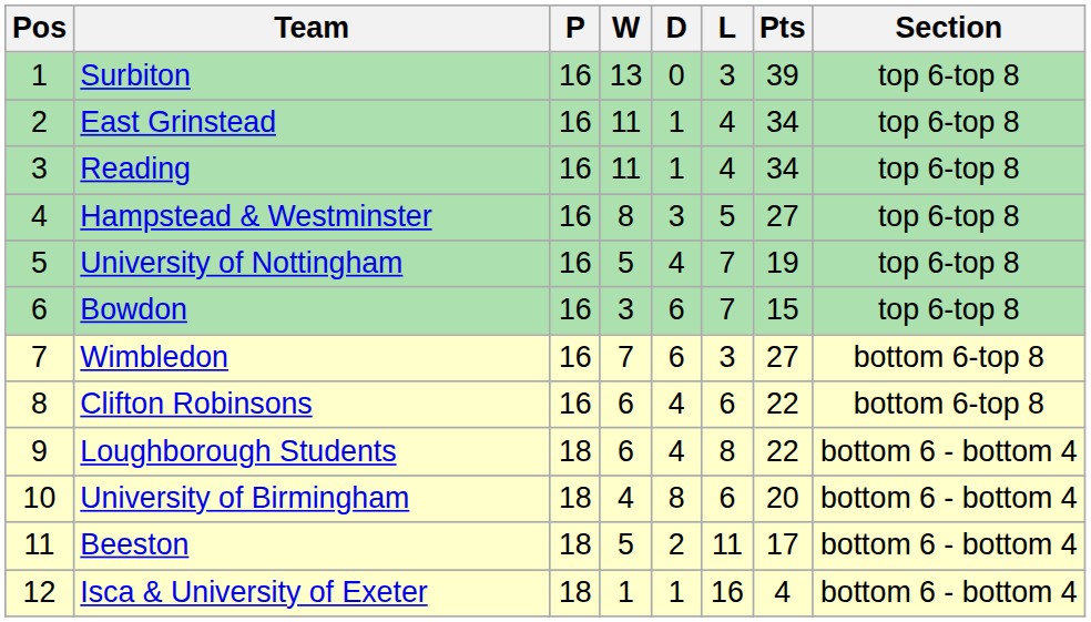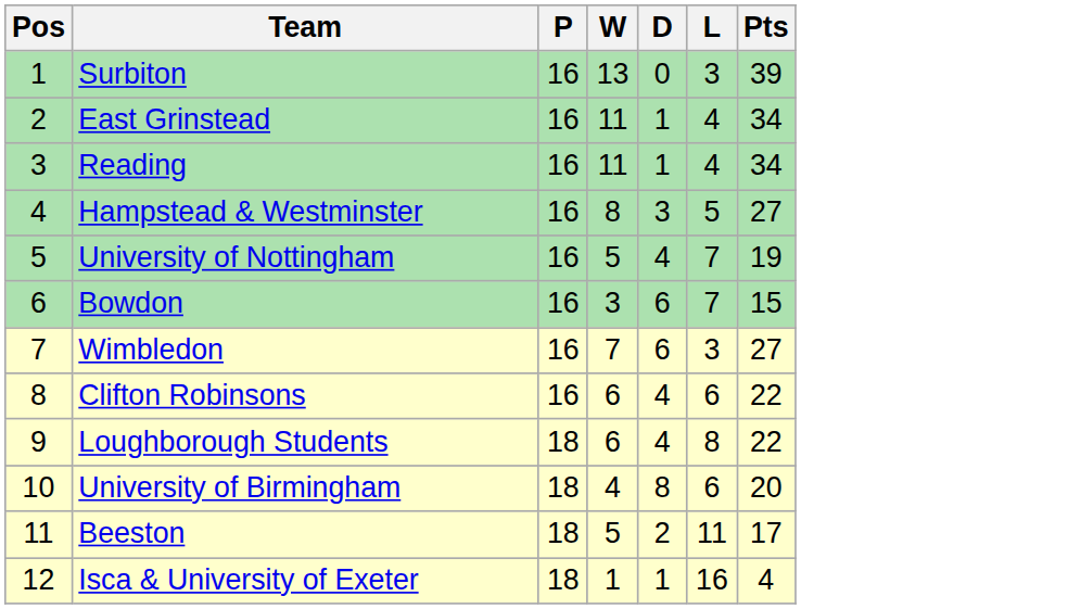- column: Section | top 6-top 8 | top 6-top 8 | top 6-top 8 | top 6-top 8 | top 6-top 8 | top 6-top 8 | bottom 6-top 8 | bottom 6-top 8 | bottom 6 - bottom 4 | bottom 6 - bottom 4 | bottom 6 - bottom 4 | bottom 6 - bottom 4
